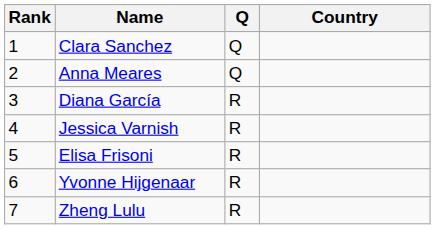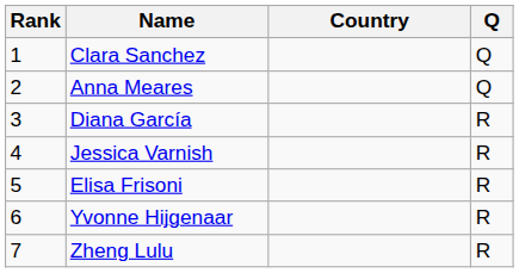columns swapped: Country <-> Q
